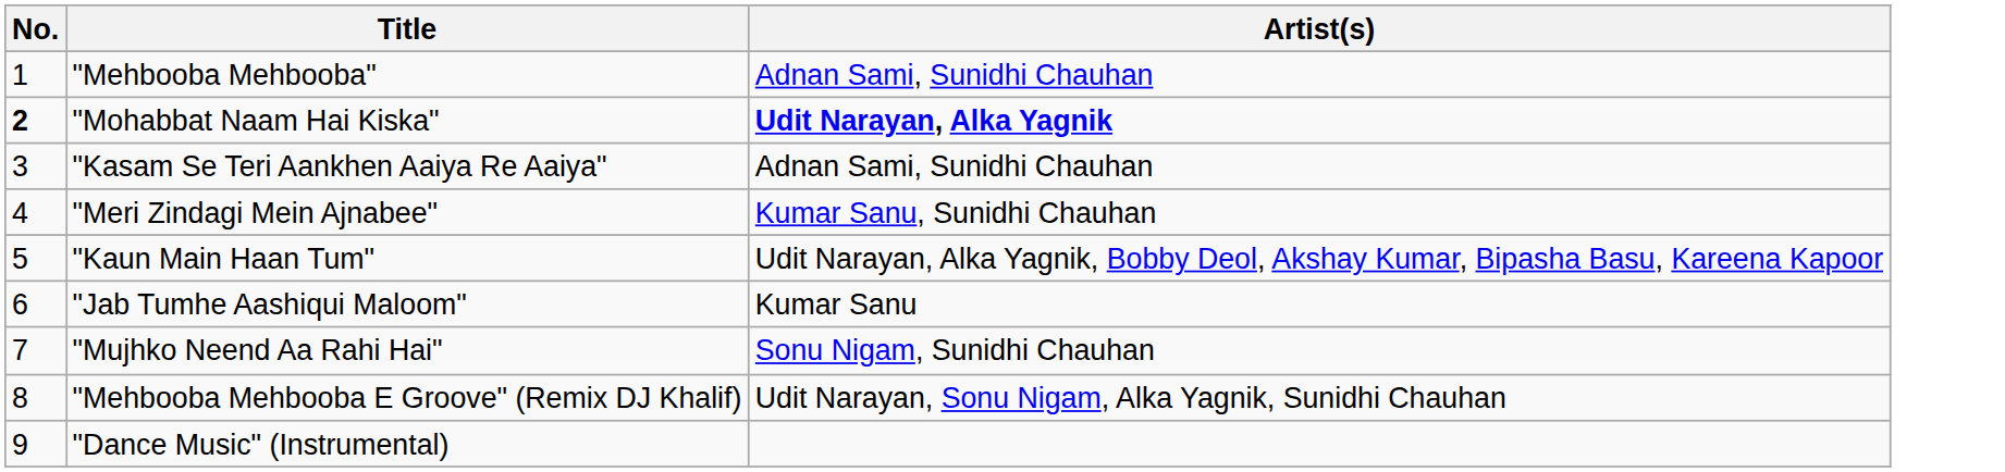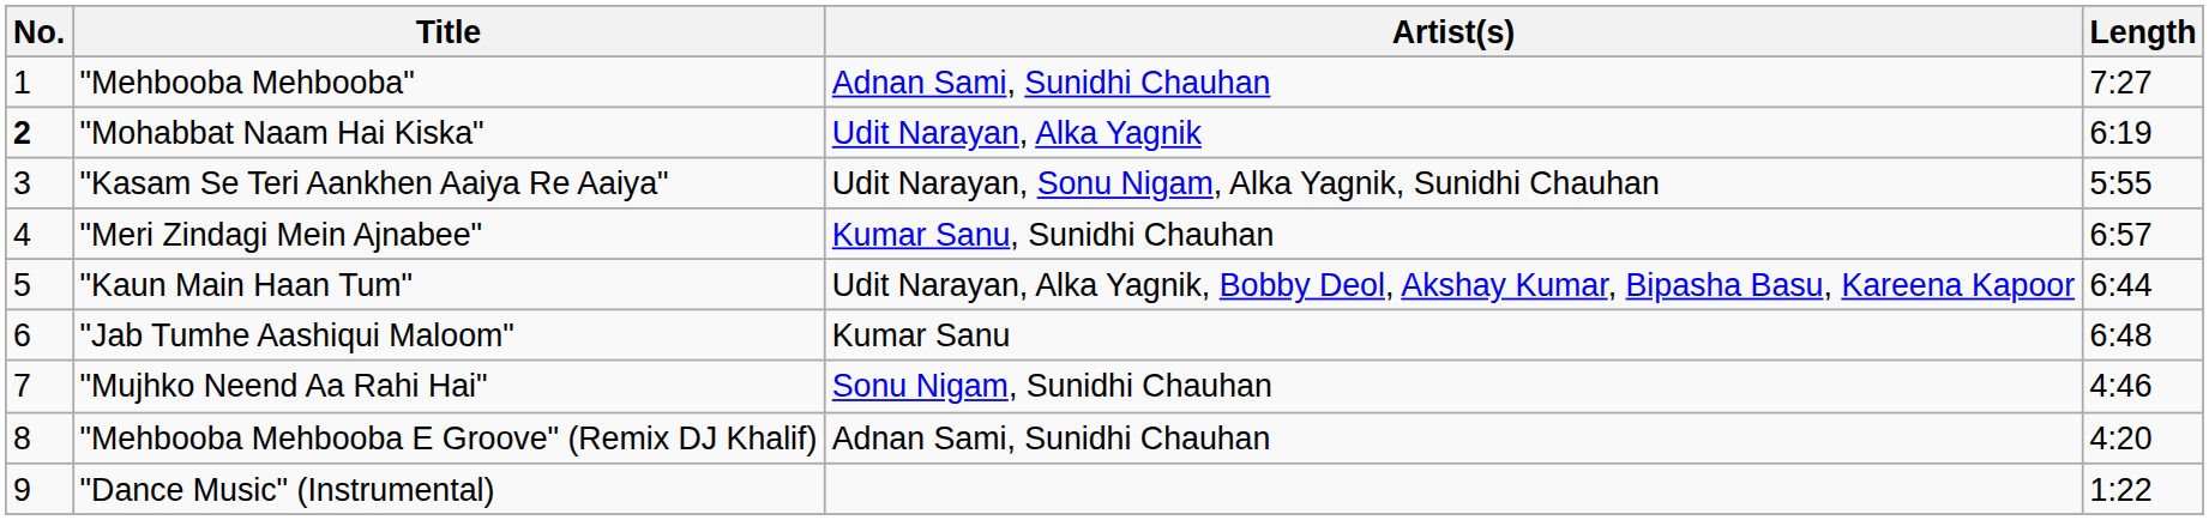+ column: Length | 7:27 | 6:19 | 5:55 | 6:57 | 6:44 | 6:48 | 4:46 | 4:20 | 1:22
"Mohabbat Naam Hai Kiska" | Artist(s): bold -> normal
"Kasam Se Teri Aankhen Aaiya Re Aaiya" | Artist(s): Adnan Sami, Sunidhi Chauhan -> Udit Narayan, Sonu Nigam, Alka Yagnik, Sunidhi Chauhan
"Mehbooba Mehbooba E Groove" (Remix DJ Khalif) | Artist(s): Udit Narayan, Sonu Nigam, Alka Yagnik, Sunidhi Chauhan -> Adnan Sami, Sunidhi Chauhan
